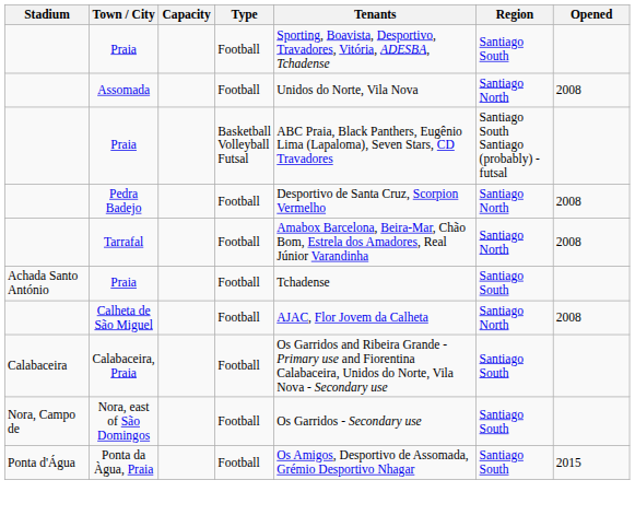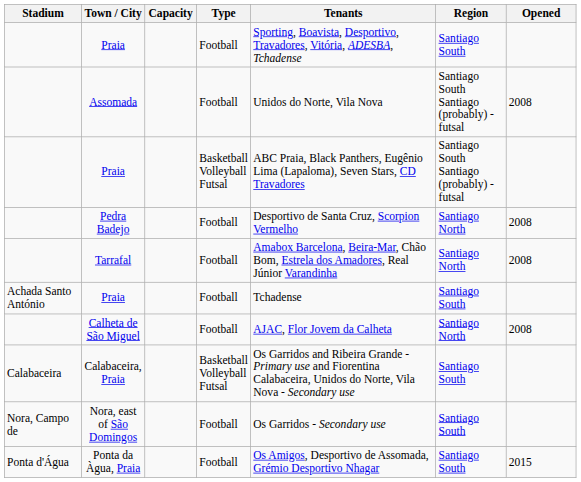Assomada | Region: Santiago North -> Santiago South Santiago (probably) - futsal
Calabaceira, Praia | Type: Football -> Basketball Volleyball Futsal
